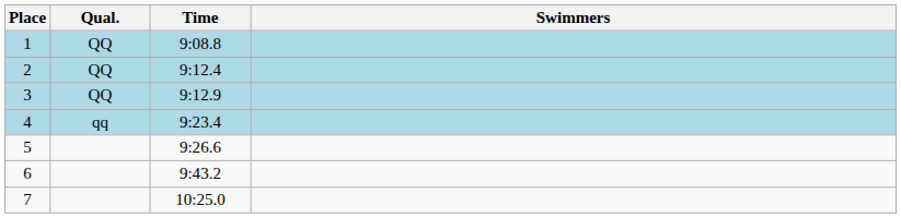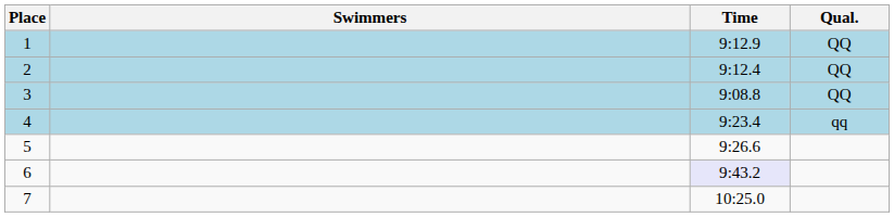columns swapped: Swimmers <-> Qual.
1 | Time: 9:08.8 -> 9:12.9
3 | Time: 9:12.9 -> 9:08.8
6 | Time: no background -> lavender background
